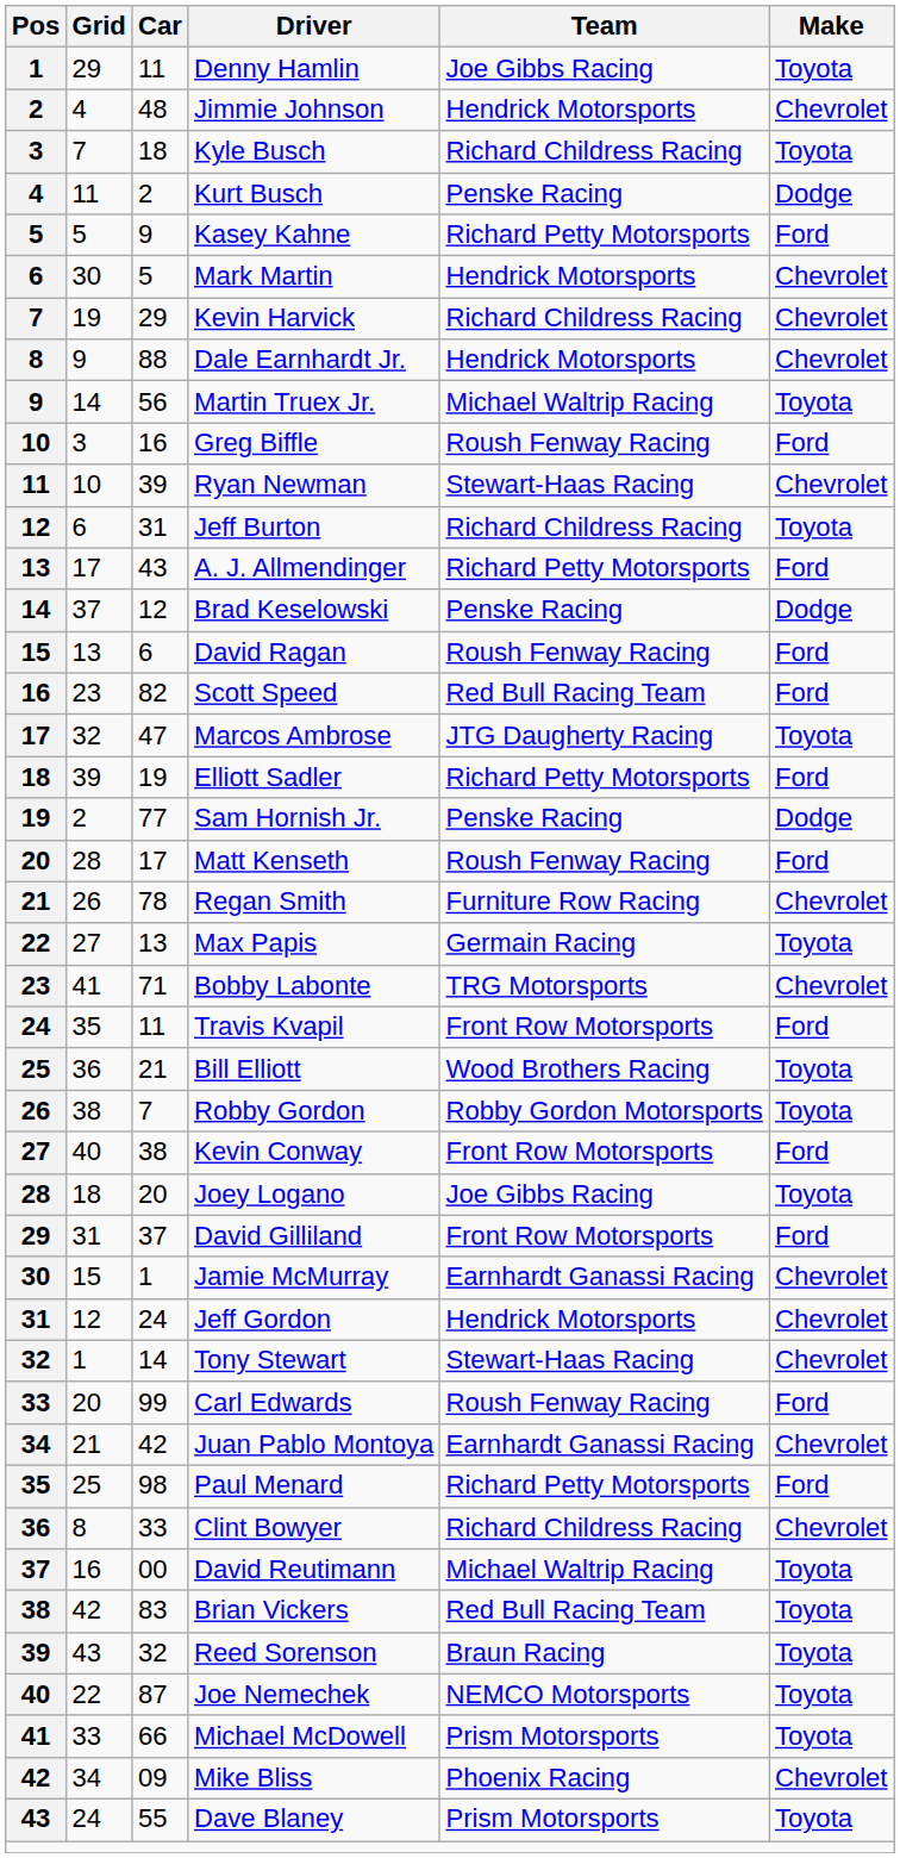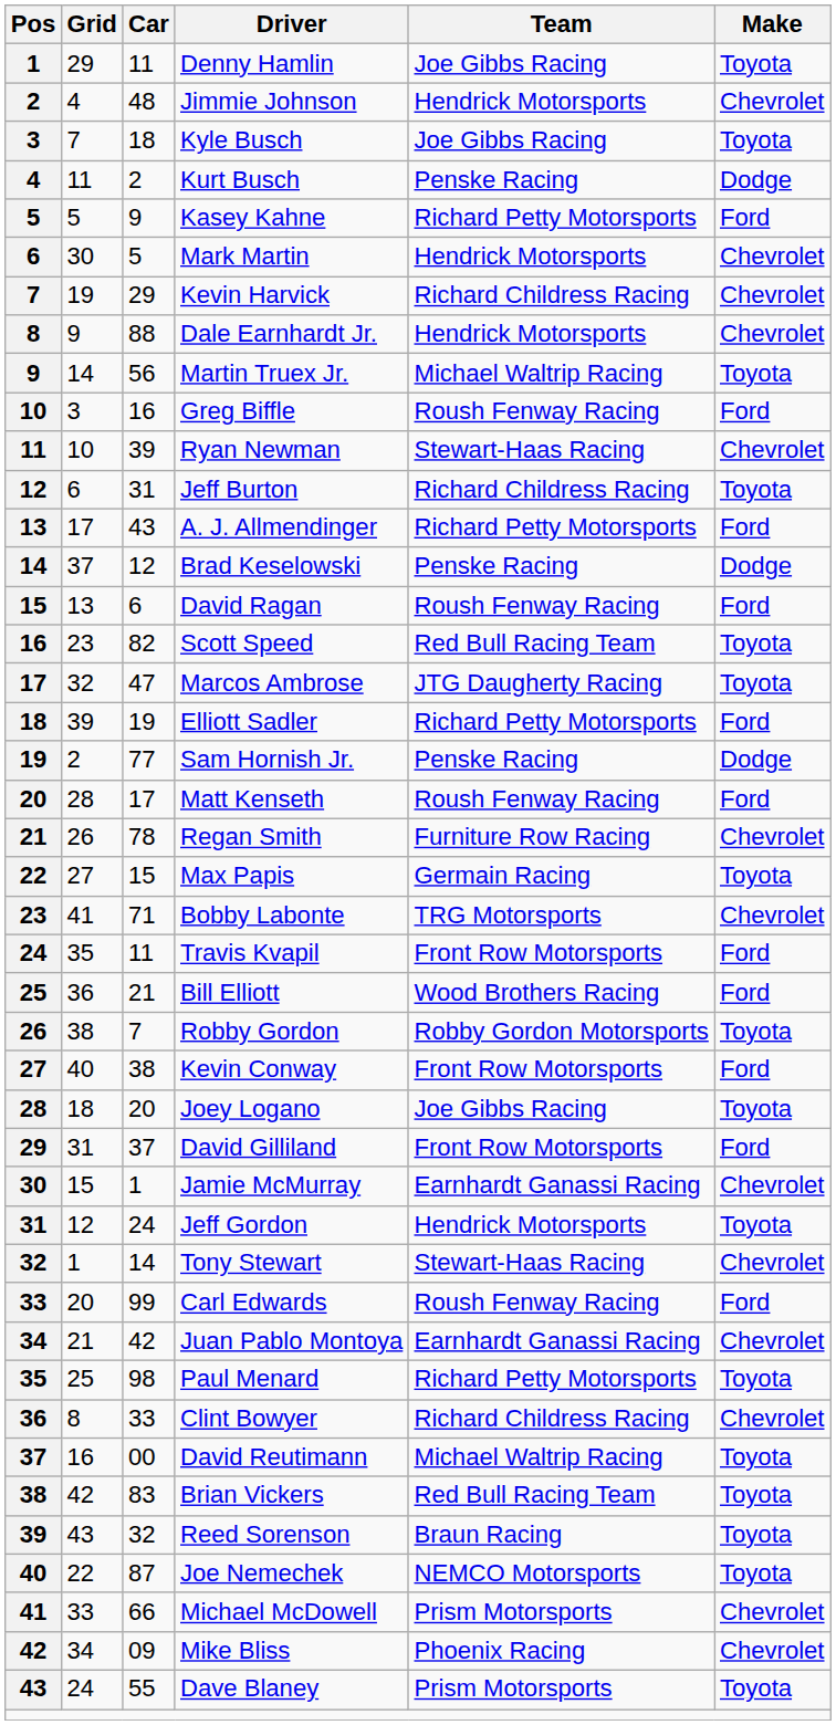Kyle Busch | Team: Richard Childress Racing -> Joe Gibbs Racing
Scott Speed | Make: Ford -> Toyota
Max Papis | Car: 13 -> 15
Bill Elliott | Make: Toyota -> Ford
Jeff Gordon | Make: Chevrolet -> Toyota
Paul Menard | Make: Ford -> Toyota
Michael McDowell | Make: Toyota -> Chevrolet
